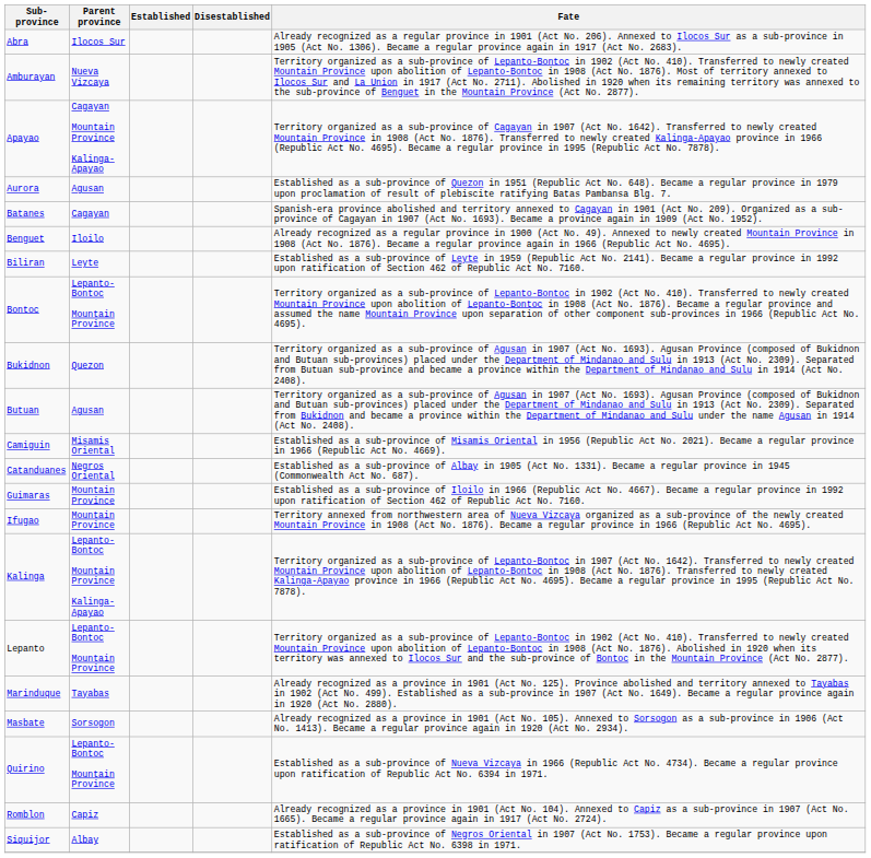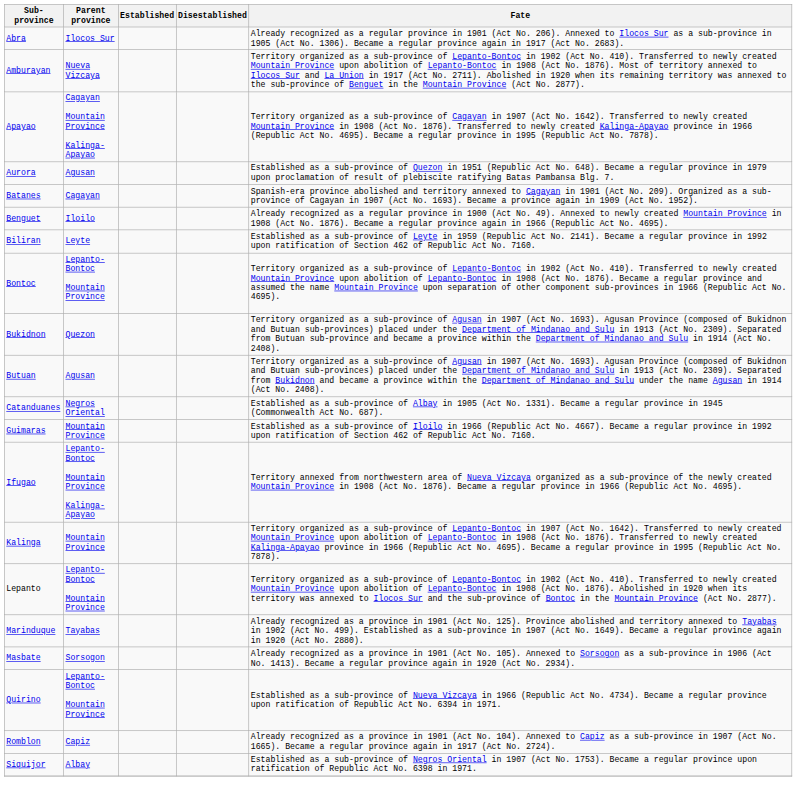- row: Camiguin | Misamis Oriental | Established as a sub-province of Misamis Oriental in 1956 (Republic Act No. 2021). Became a regular province in 1966 (Republic Act No. 4669).
Ifugao | Parent province: Mountain Province -> Lepanto-Bontoc Mountain Province Kalinga-Apayao
Kalinga | Parent province: Lepanto-Bontoc Mountain Province Kalinga-Apayao -> Mountain Province
